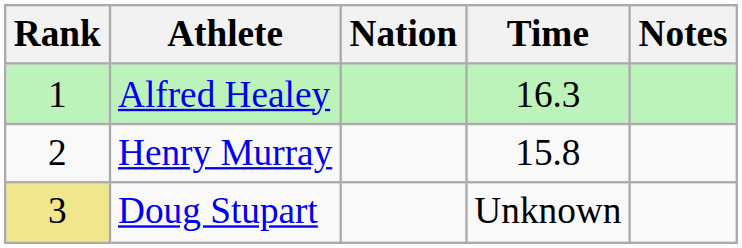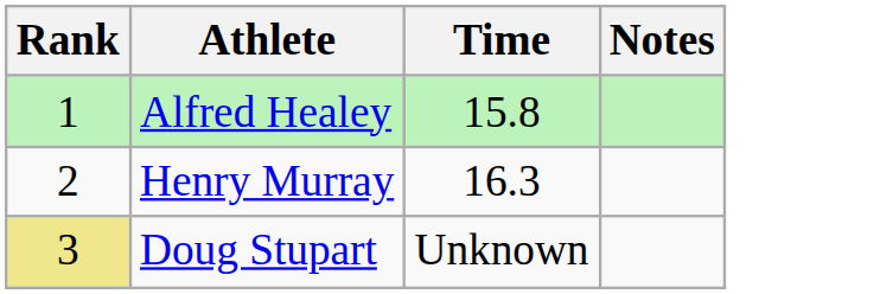- column: Nation
Alfred Healey | Time: 16.3 -> 15.8
Henry Murray | Time: 15.8 -> 16.3
